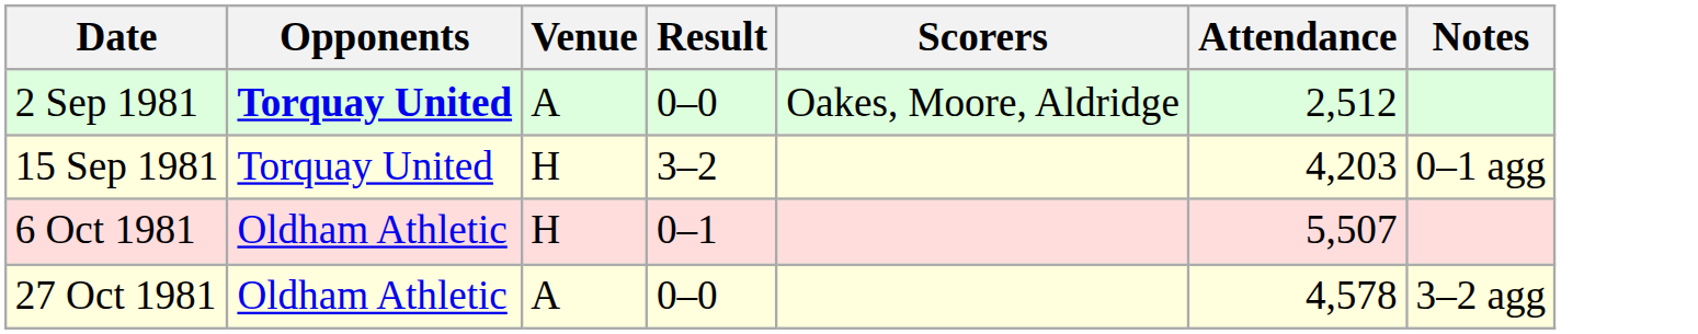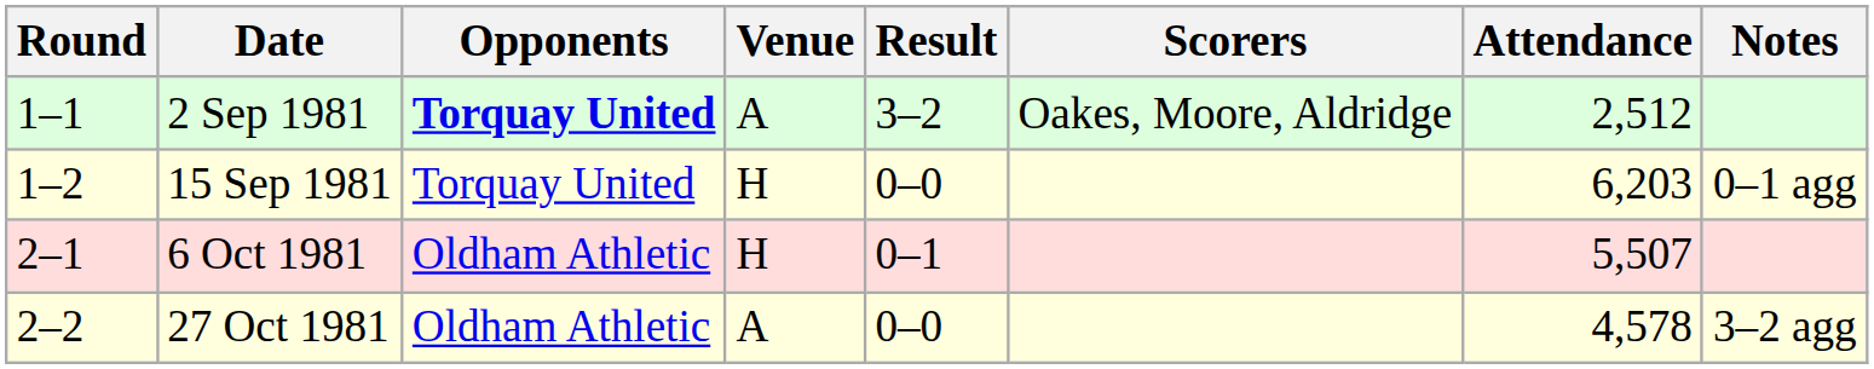+ column: Round | 1–1 | 1–2 | 2–1 | 2–2
2 Sep 1981 | Result: 0–0 -> 3–2
15 Sep 1981 | Result: 3–2 -> 0–0
15 Sep 1981 | Attendance: 4,203 -> 6,203
